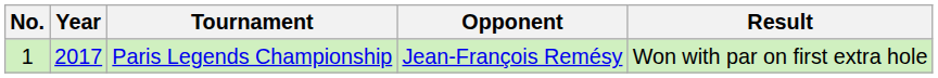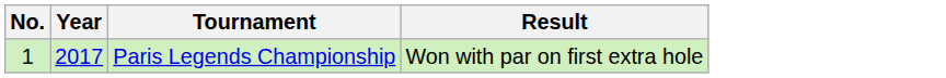- column: Opponent | Jean-François Remésy
